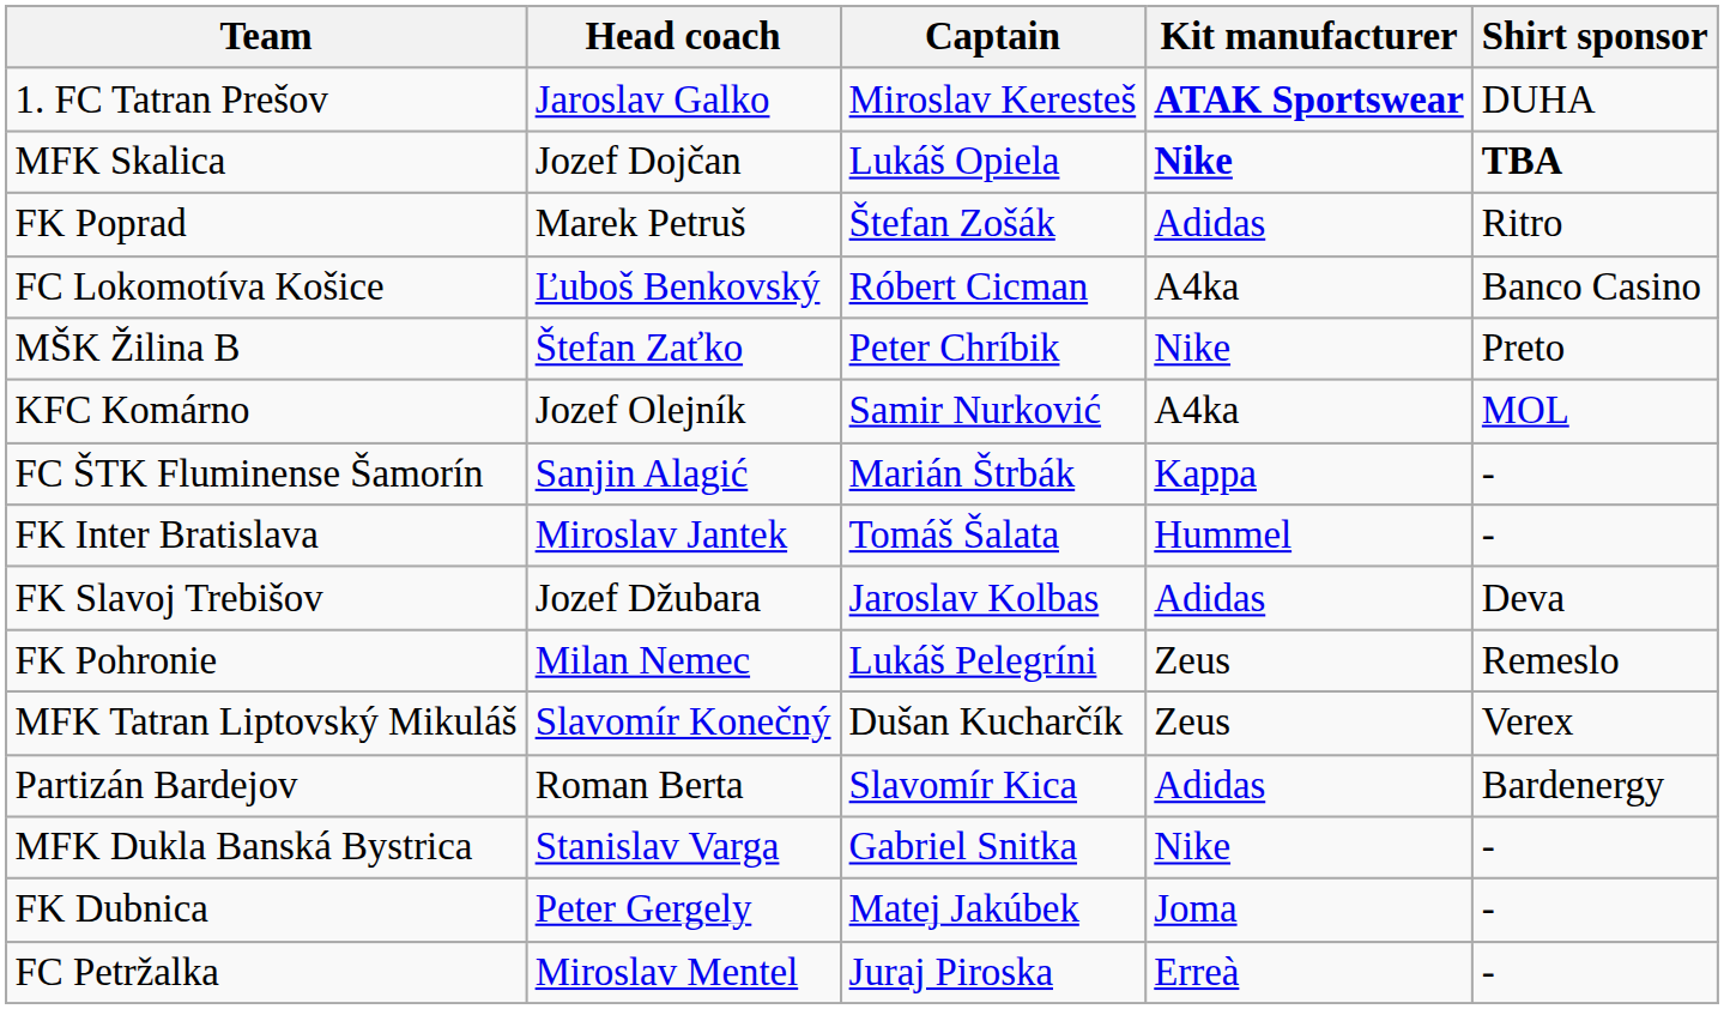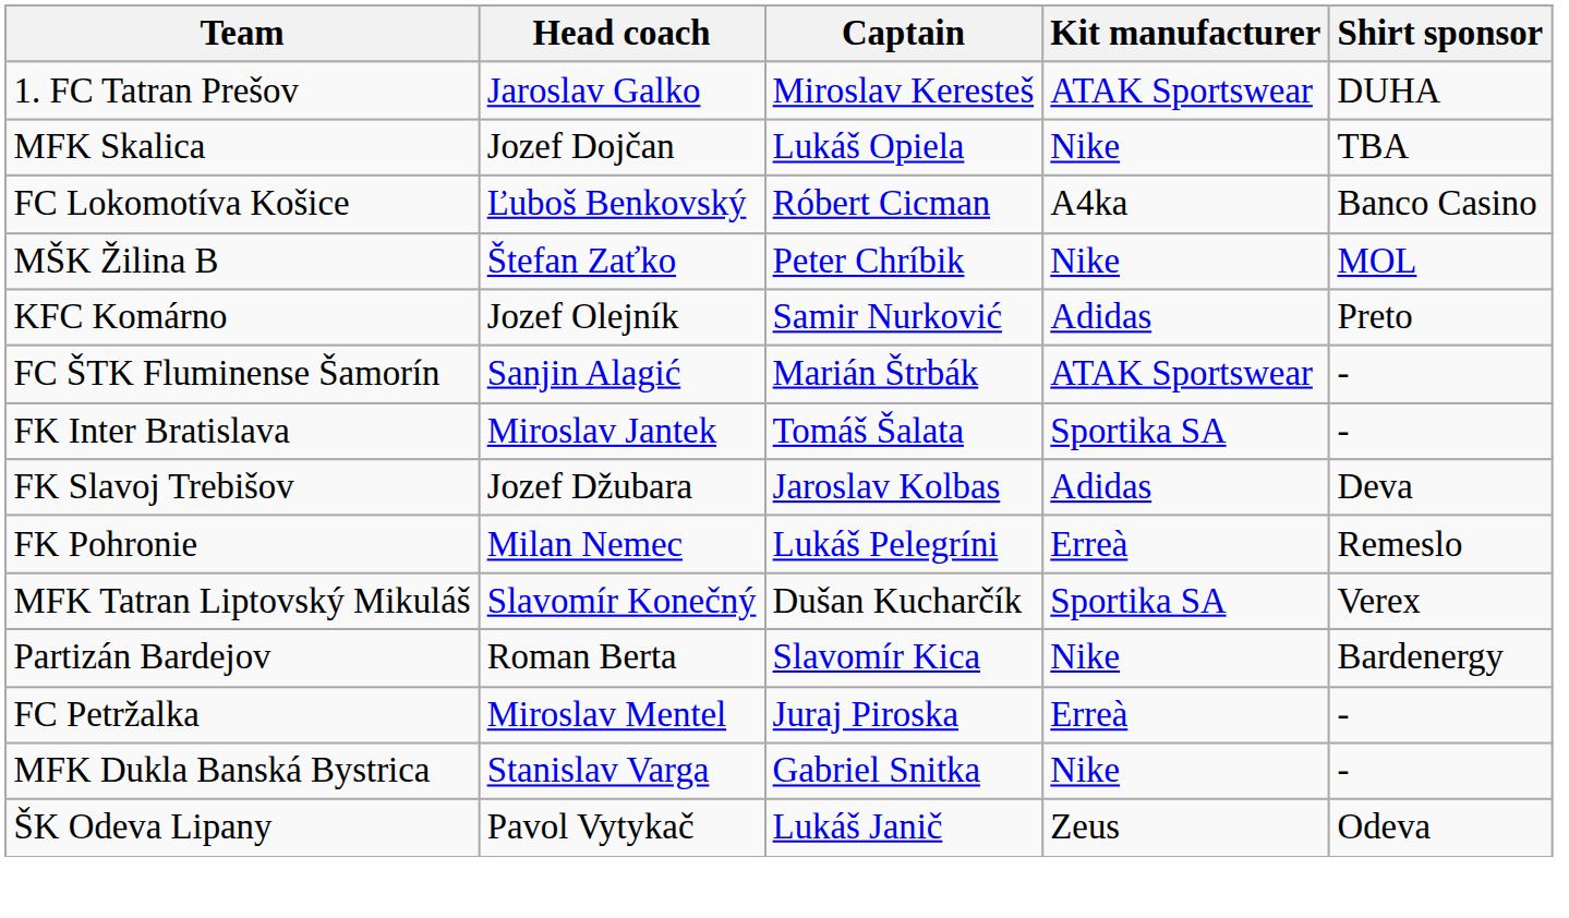1. FC Tatran Prešov | Kit manufacturer: bold -> normal
MFK Skalica | Kit manufacturer: bold -> normal
MFK Skalica | Shirt sponsor: bold -> normal
- row: FK Poprad | Marek Petruš | Štefan Zošák | Adidas | Ritro
MŠK Žilina B | Shirt sponsor: Preto -> MOL
KFC Komárno | Kit manufacturer: A4ka -> Adidas
KFC Komárno | Shirt sponsor: MOL -> Preto
FC ŠTK Fluminense Šamorín | Kit manufacturer: Kappa -> ATAK Sportswear
FK Inter Bratislava | Kit manufacturer: Hummel -> Sportika SA
FK Pohronie | Kit manufacturer: Zeus -> Erreà
MFK Tatran Liptovský Mikuláš | Kit manufacturer: Zeus -> Sportika SA
Partizán Bardejov | Kit manufacturer: Adidas -> Nike
rows swapped: FC Petržalka <-> MFK Dukla Banská Bystrica
- row: FK Dubnica | Peter Gergely | Matej Jakúbek | Joma | -
+ row: ŠK Odeva Lipany | Pavol Vytykač | Lukáš Janič | Zeus | Odeva
